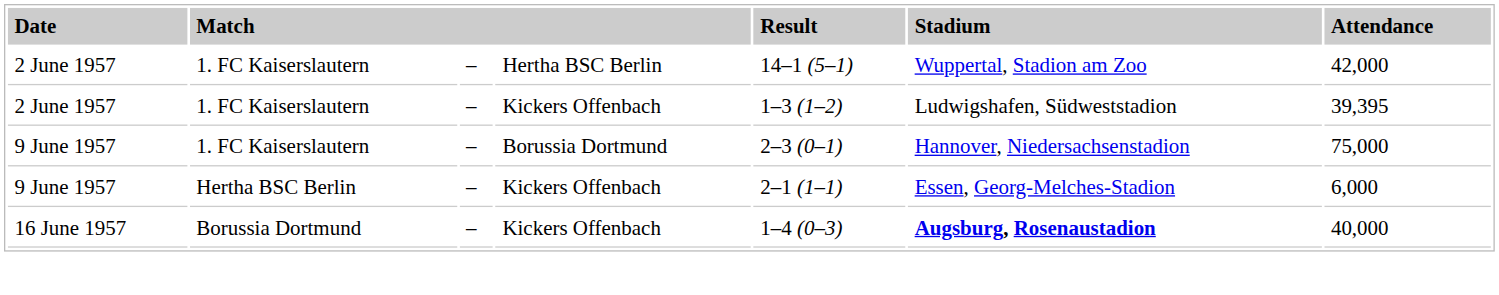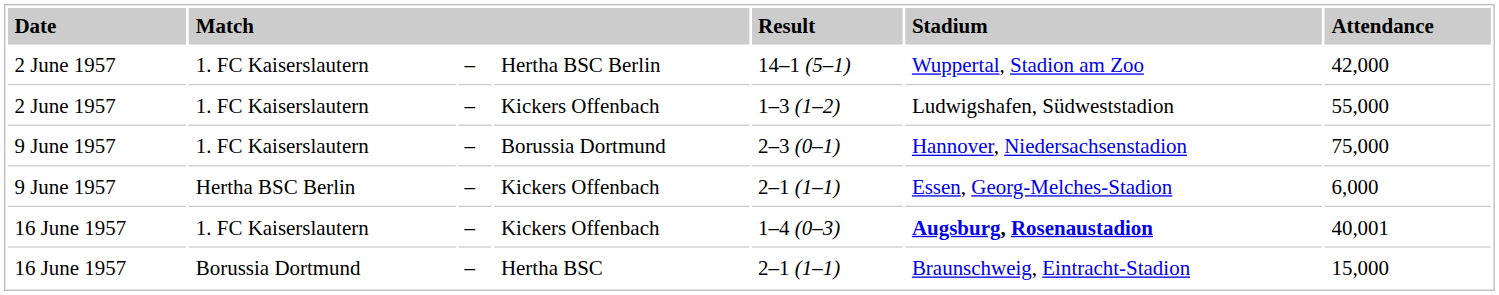2 June 1957 / Kickers Offenbach | column 7: 39,395 -> 55,000
16 June 1957 / Kickers Offenbach | column 2: Borussia Dortmund -> 1. FC Kaiserslautern
16 June 1957 / Kickers Offenbach | column 7: 40,000 -> 40,001
+ row: 16 June 1957 | Borussia Dortmund | – | Hertha BSC | 2–1 (1–1) | Braunschweig, Eintracht-Stadion | 15,000
